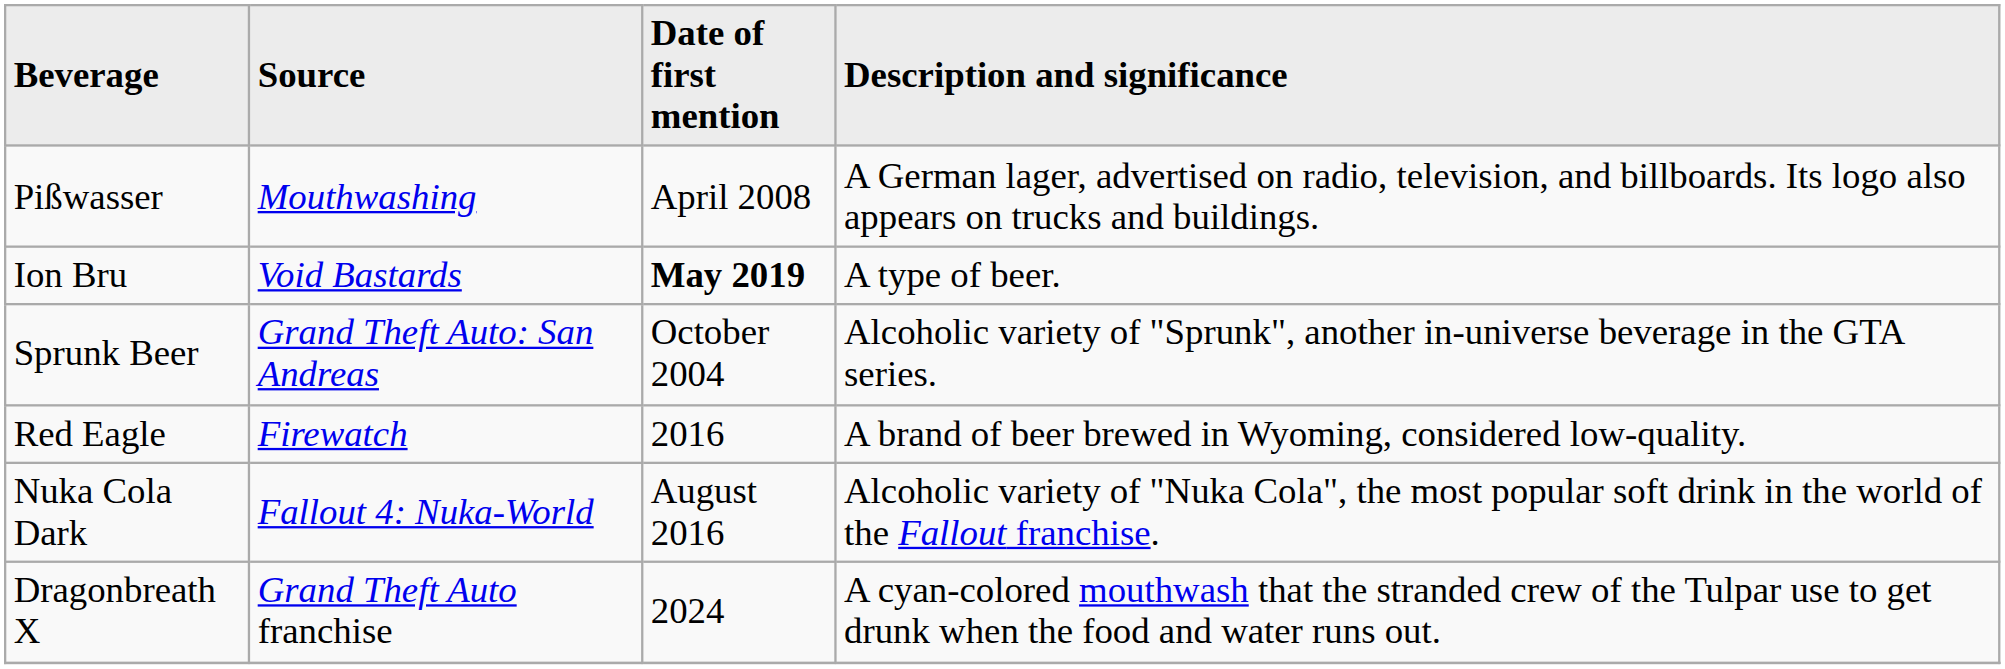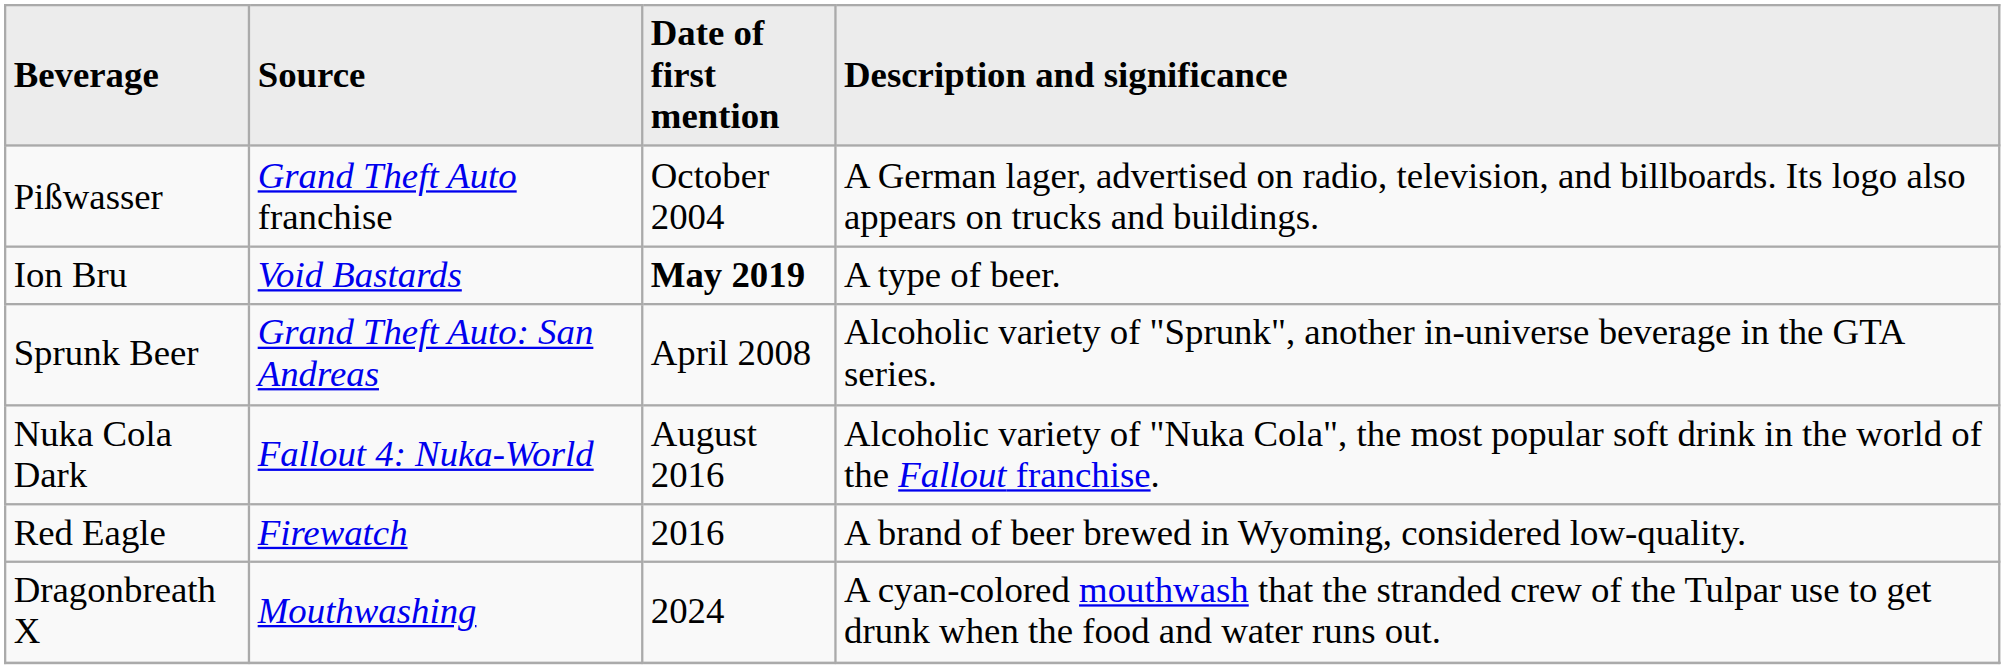Pißwasser | Source: Mouthwashing -> Grand Theft Auto franchise
Pißwasser | Date of first mention: April 2008 -> October 2004
Sprunk Beer | Date of first mention: October 2004 -> April 2008
rows swapped: Red Eagle <-> Nuka Cola Dark
Dragonbreath X | Source: Grand Theft Auto franchise -> Mouthwashing
